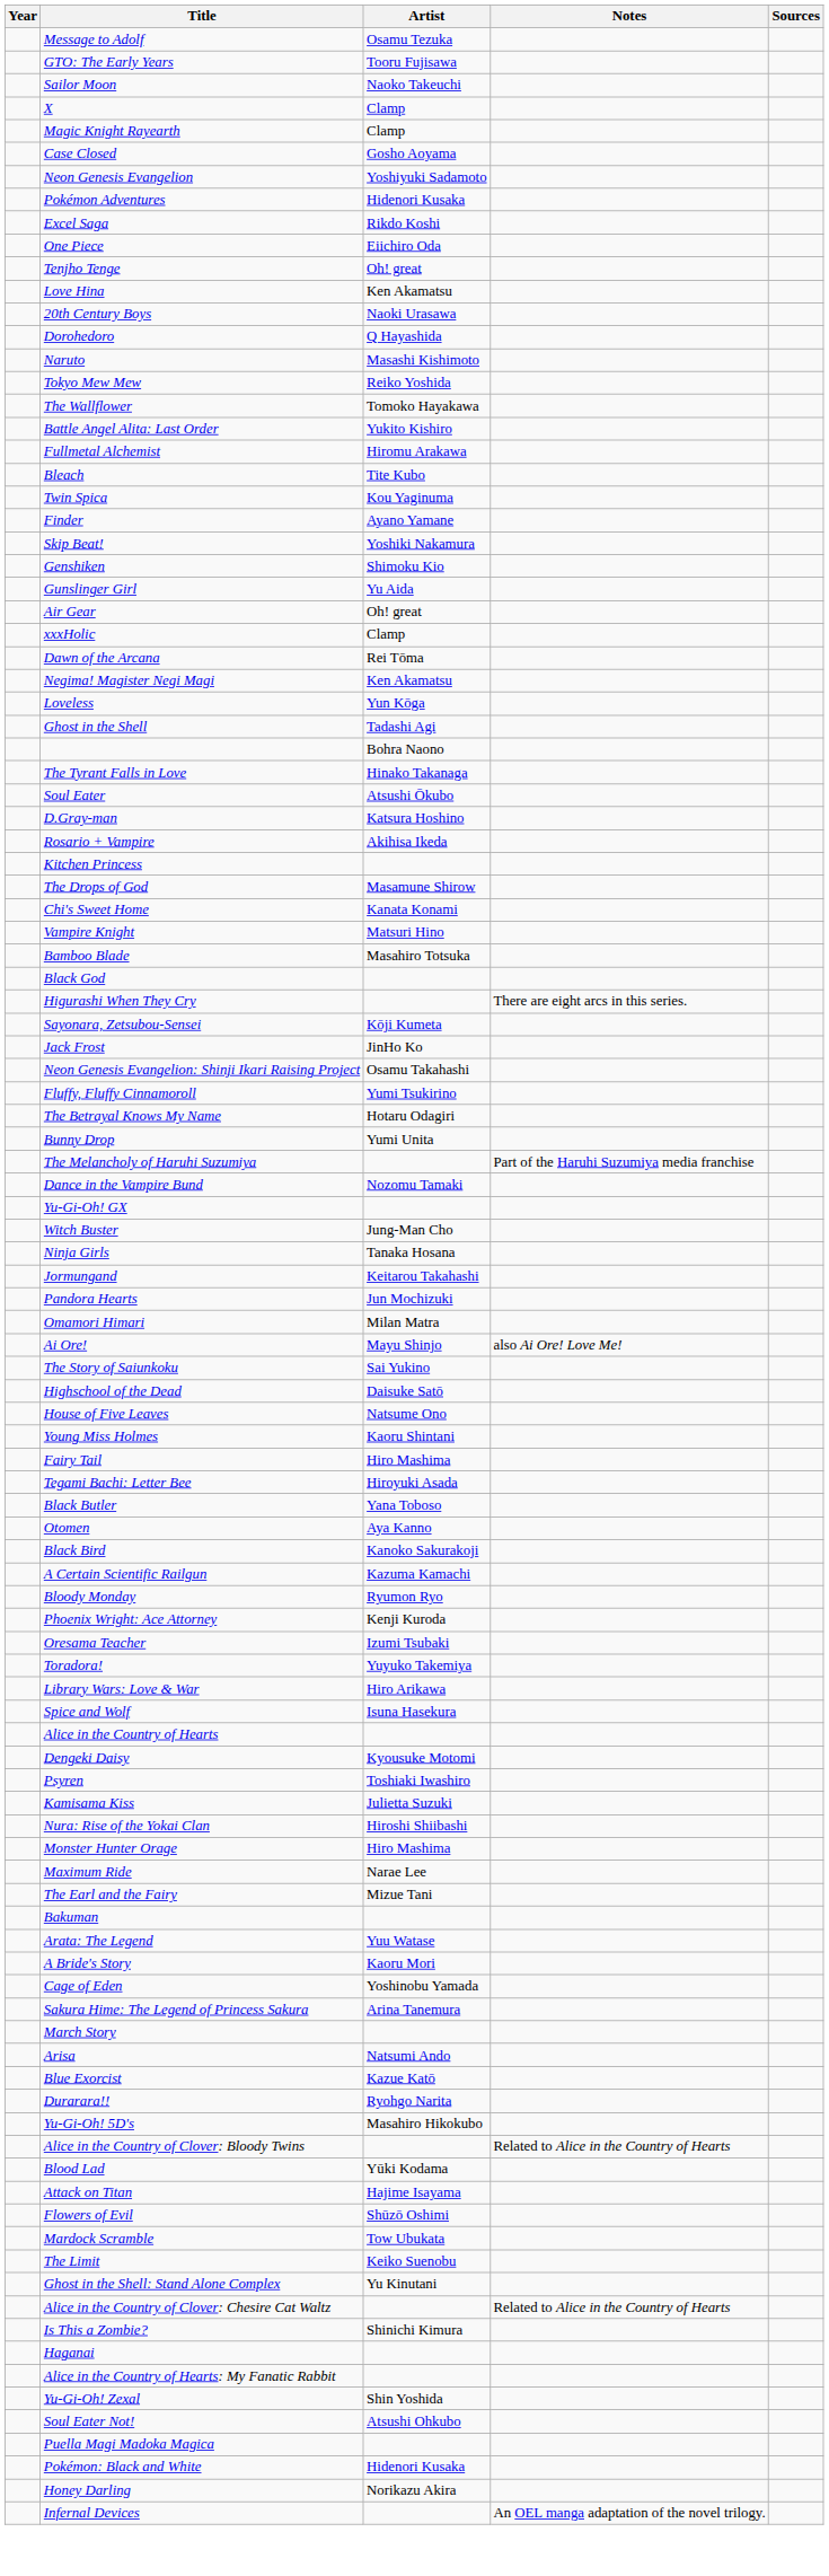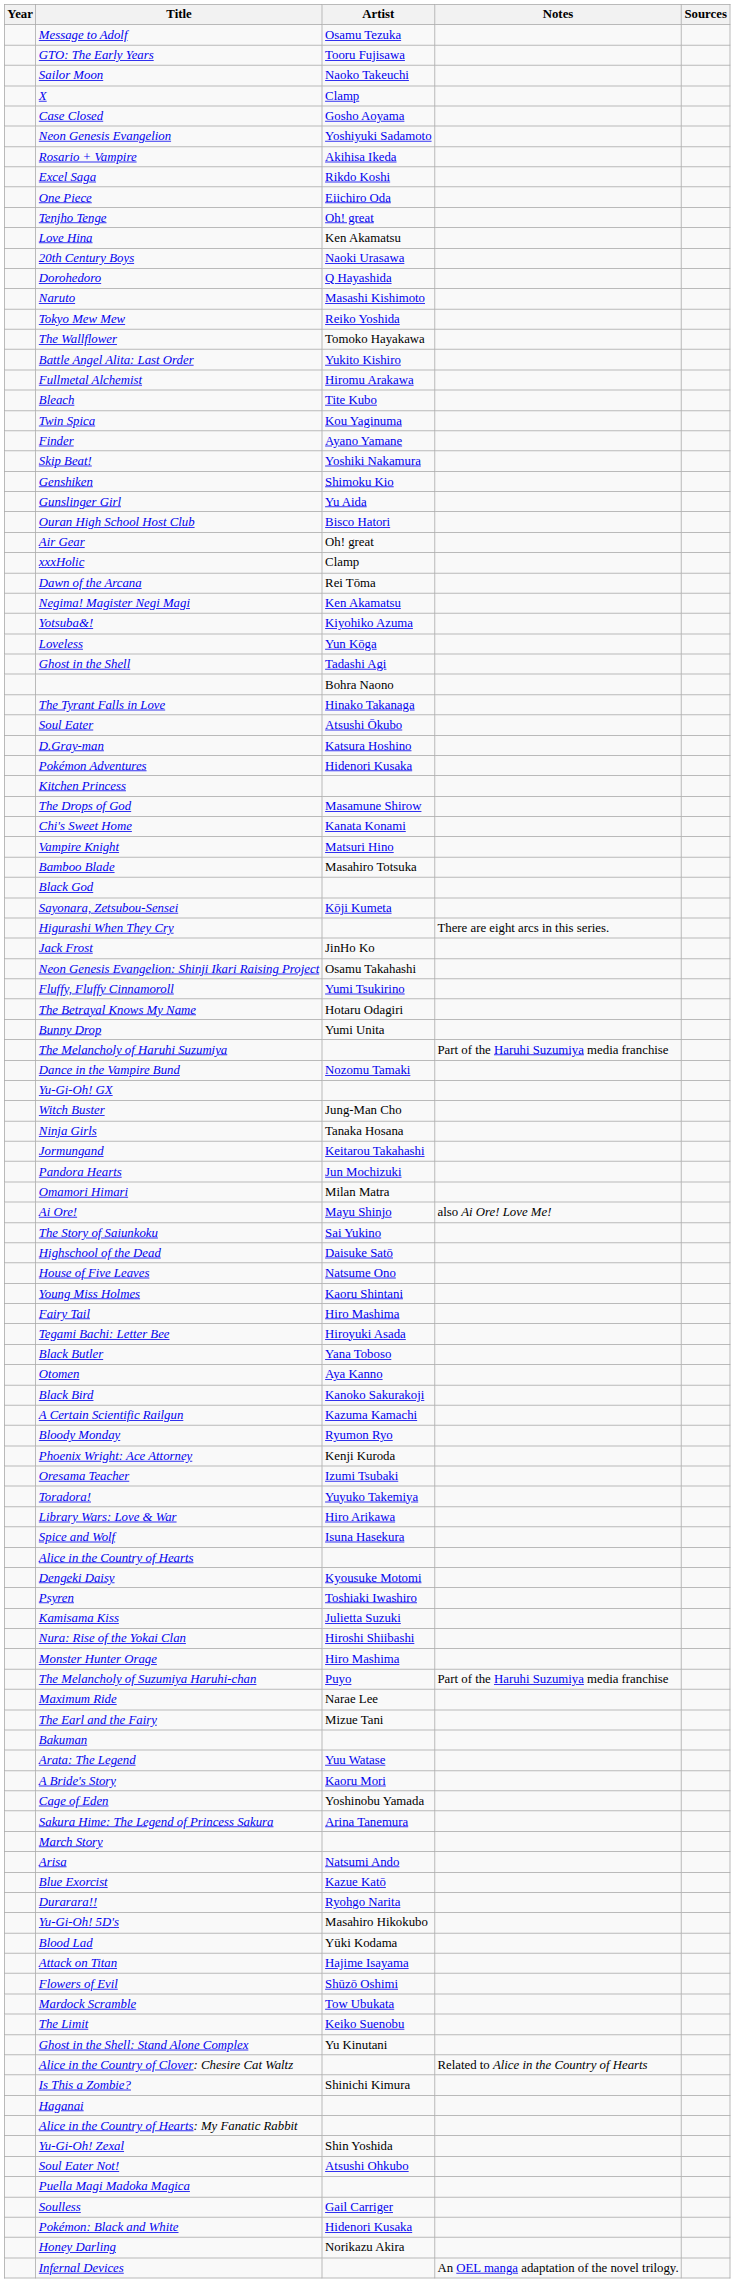- row: Magic Knight Rayearth | Clamp
rows swapped: Pokémon Adventures <-> Rosario + Vampire
+ row: Ouran High School Host Club | Bisco Hatori
+ row: Yotsuba&! | Kiyohiko Azuma
rows swapped: Higurashi When They Cry <-> Sayonara, Zetsubou-Sensei
+ row: The Melancholy of Suzumiya Haruhi-chan | Puyo | Part of the Haruhi Suzumiya media franchise
- row: Alice in the Country of Clover: Bloody Twins | Related to Alice in the Country of Hearts
+ row: Soulless | Gail Carriger
